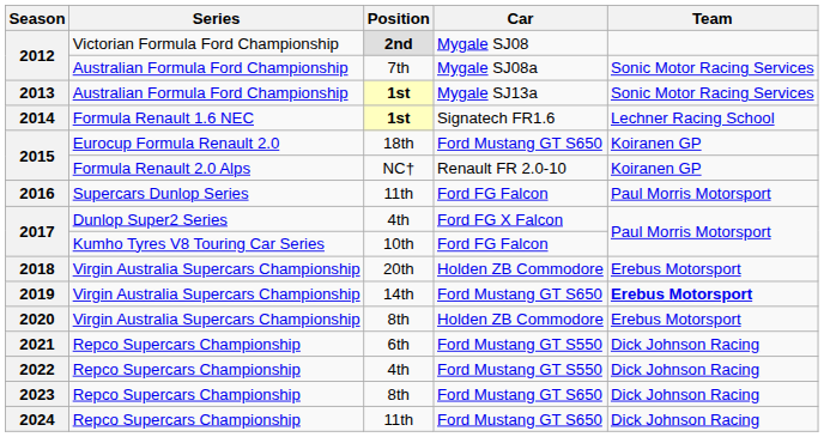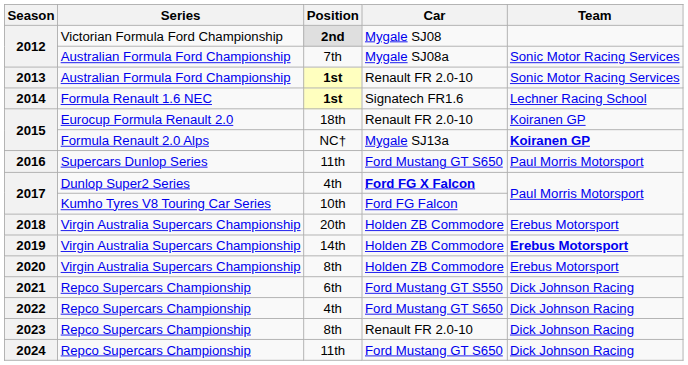2013 | Car: Mygale SJ13a -> Renault FR 2.0-10
2015 / 18th | Car: Ford Mustang GT S650 -> Renault FR 2.0-10
2015 / NC† | Car: Renault FR 2.0-10 -> Mygale SJ13a
2015 / NC† | Team: normal -> bold
2016 | Car: Ford FG Falcon -> Ford Mustang GT S650
2017 / 4th | Car: normal -> bold
2019 | Car: Ford Mustang GT S650 -> Holden ZB Commodore
2022 | Car: Ford Mustang GT S550 -> Ford Mustang GT S650
2023 | Car: Ford Mustang GT S650 -> Renault FR 2.0-10
